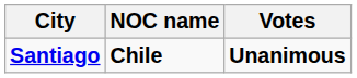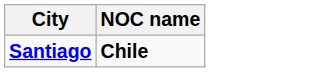- column: Votes | Unanimous
